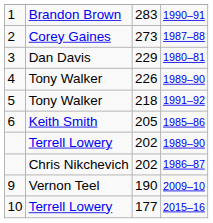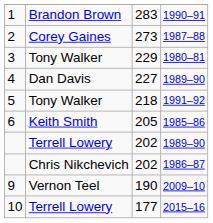3 | column 2: Dan Davis -> Tony Walker
4 | column 2: Tony Walker -> Dan Davis
4 | column 3: 226 -> 227
